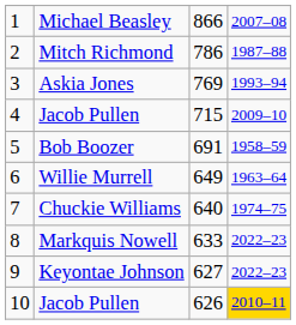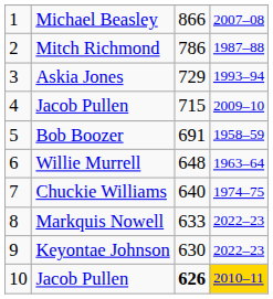Askia Jones | column 3: 769 -> 729
Willie Murrell | column 3: 649 -> 648
Keyontae Johnson | column 3: 627 -> 630
10 / Jacob Pullen | column 3: normal -> bold
